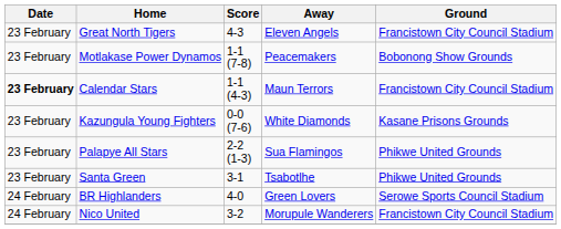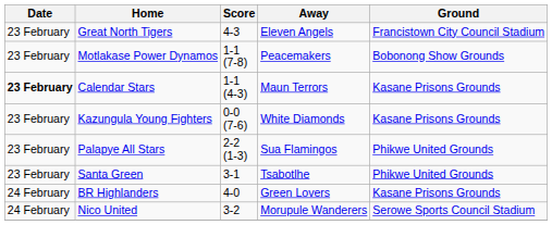Calendar Stars | Ground: Francistown City Council Stadium -> Kasane Prisons Grounds
BR Highlanders | Ground: Serowe Sports Council Stadium -> Kasane Prisons Grounds
Nico United | Ground: Francistown City Council Stadium -> Serowe Sports Council Stadium
